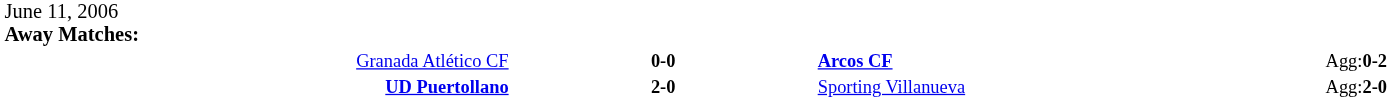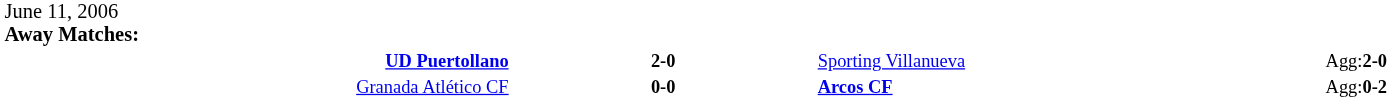rows swapped: UD Puertollano <-> Granada Atlético CF
